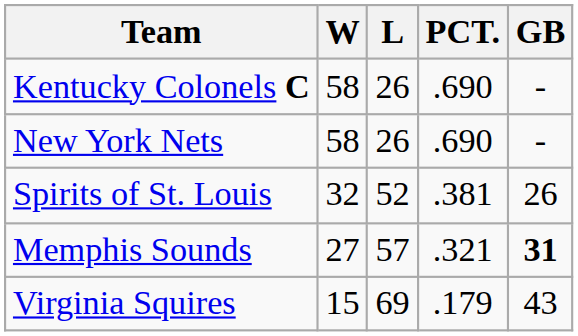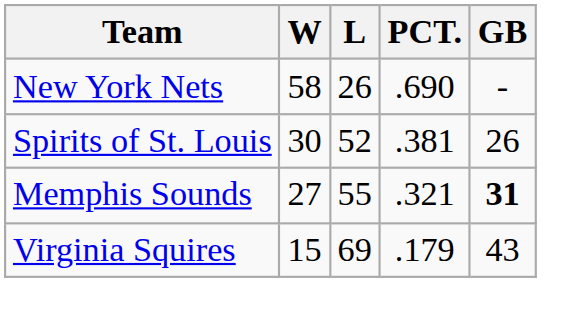- row: Kentucky Colonels C | 58 | 26 | .690 | -
Spirits of St. Louis | W: 32 -> 30
Memphis Sounds | L: 57 -> 55
